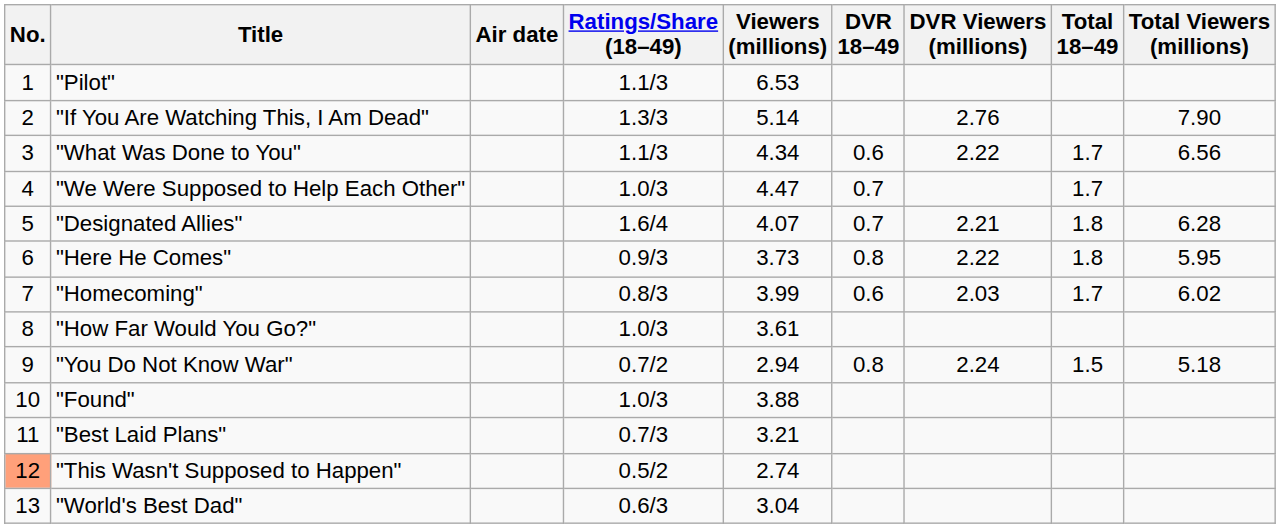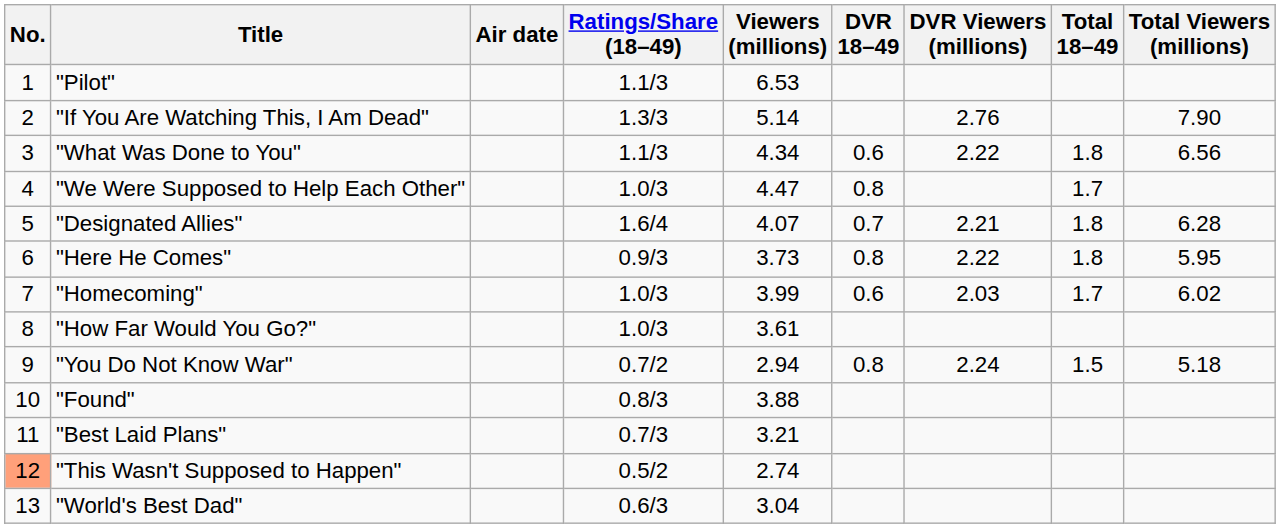"What Was Done to You" | Total 18–49: 1.7 -> 1.8
"We Were Supposed to Help Each Other" | DVR 18–49: 0.7 -> 0.8
"Homecoming" | Ratings/Share (18–49): 0.8/3 -> 1.0/3
"Found" | Ratings/Share (18–49): 1.0/3 -> 0.8/3
